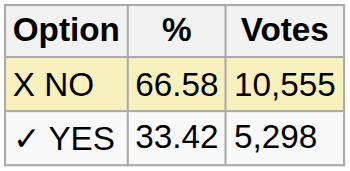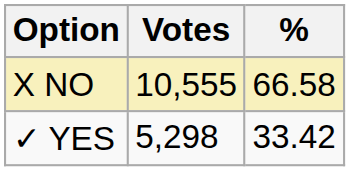columns swapped: Votes <-> %
